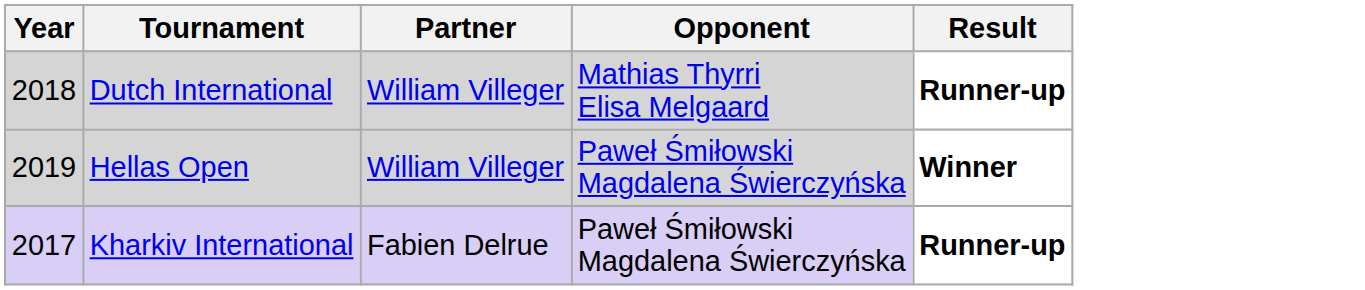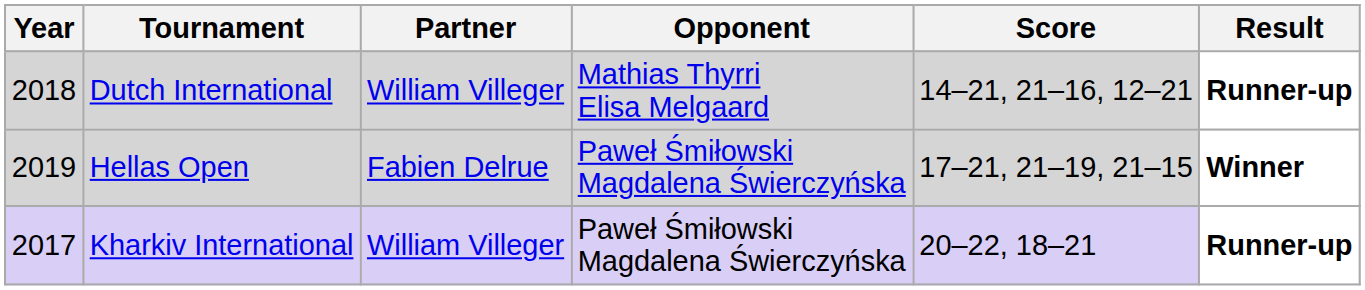+ column: Score | 14–21, 21–16, 12–21 | 17–21, 21–19, 21–15 | 20–22, 18–21
Hellas Open | Partner: William Villeger -> Fabien Delrue
Kharkiv International | Partner: Fabien Delrue -> William Villeger
